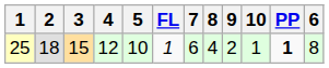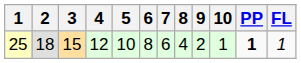columns swapped: 6 <-> FL
